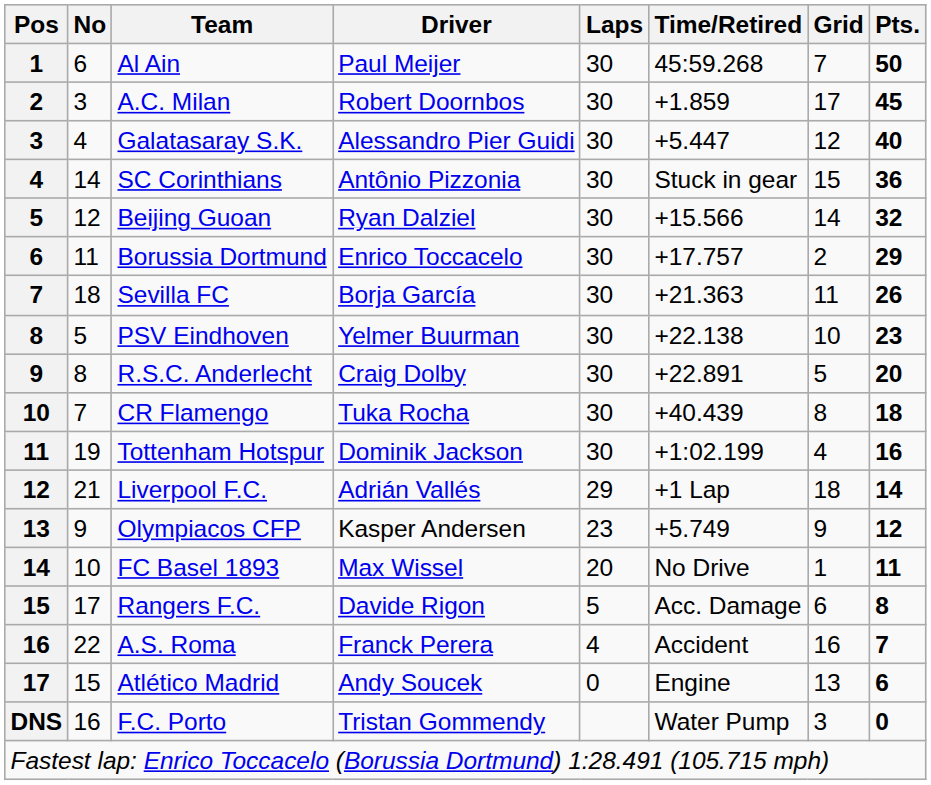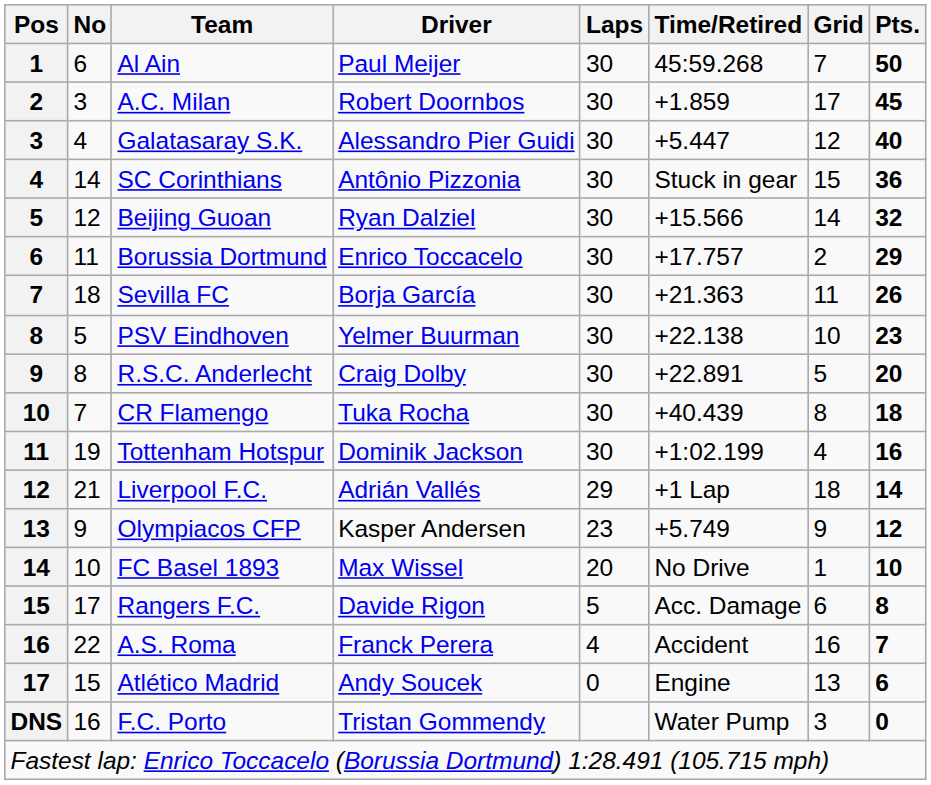FC Basel 1893 | Pts.: 11 -> 10
